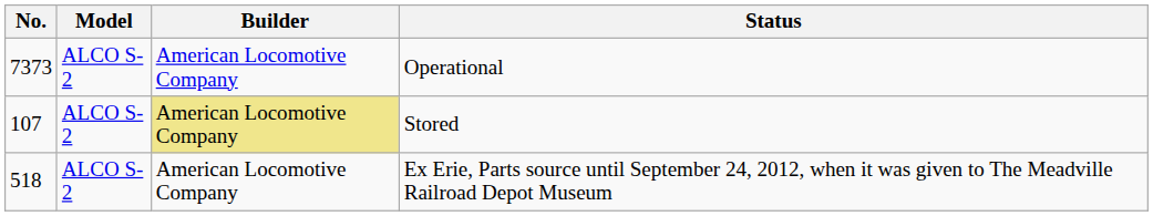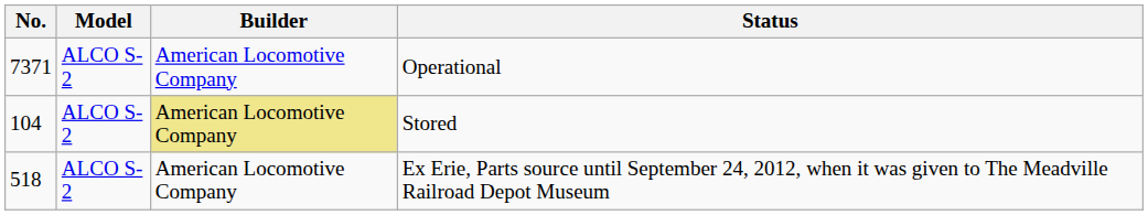Operational | No.: 7373 -> 7371
Stored | No.: 107 -> 104
